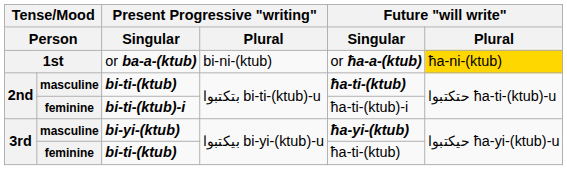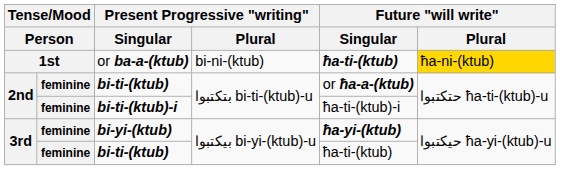or ba-a-(ktub) | Future "will write" / Singular: or ħa-a-(ktub) -> ħa-ti-(ktub)
2nd / bi-ti-(ktub) | column 2: masculine -> feminine
2nd / bi-ti-(ktub) | Future "will write" / Singular: ħa-ti-(ktub) -> or ħa-a-(ktub)
bi-yi-(ktub) | column 2: masculine -> feminine
